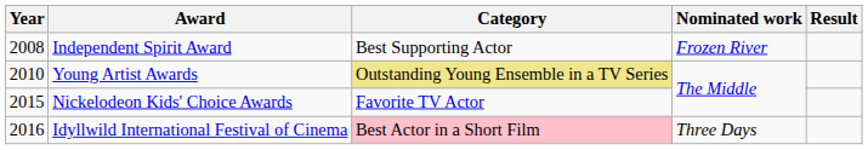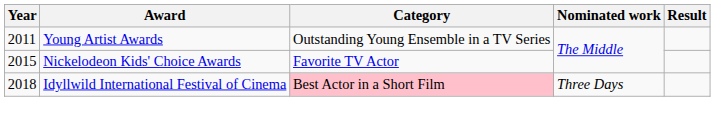- row: 2008 | Independent Spirit Award | Best Supporting Actor | Frozen River
Young Artist Awards | Year: 2010 -> 2011
Young Artist Awards | Category: khaki background -> no background
Idyllwild International Festival of Cinema | Year: 2016 -> 2018
